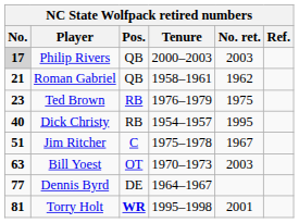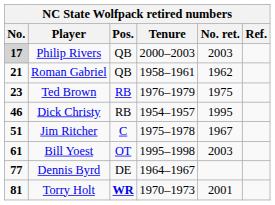Dick Christy | No.: 40 -> 46
Bill Yoest | No.: 63 -> 61
Bill Yoest | Tenure: 1970–1973 -> 1995–1998
Torry Holt | Tenure: 1995–1998 -> 1970–1973
